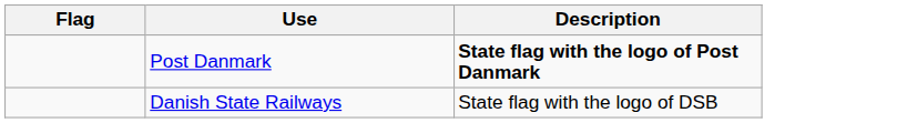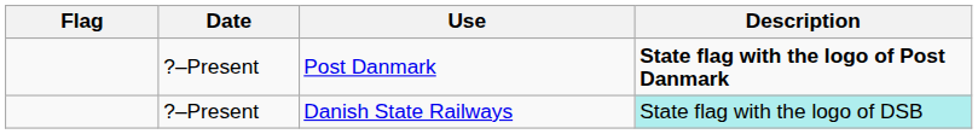+ column: Date | ?–Present | ?–Present
Danish State Railways | Description: no background -> paleturquoise background
